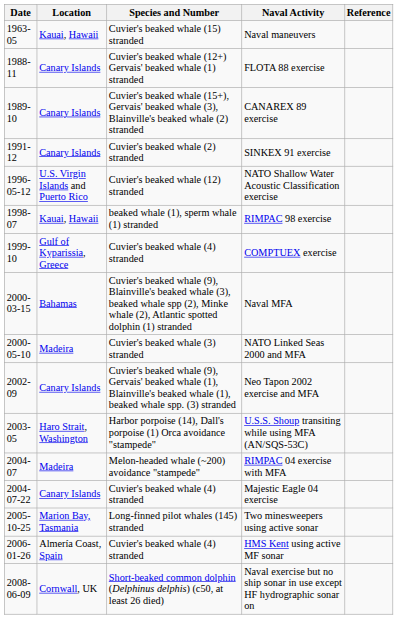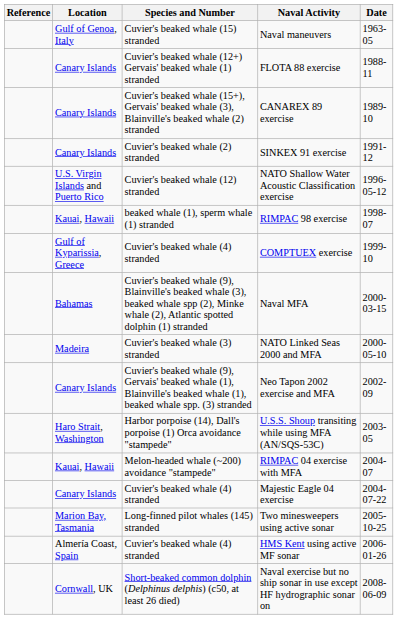columns swapped: Date <-> Reference
Naval maneuvers | Location: Kauai, Hawaii -> Gulf of Genoa, Italy
RIMPAC 04 exercise with MFA | Location: Madeira -> Kauai, Hawaii
